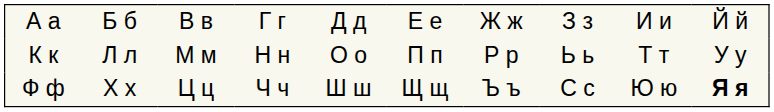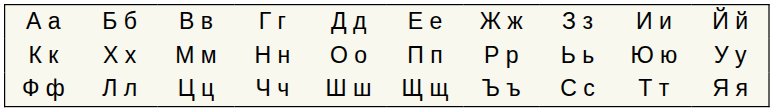К к | column 2: Л л -> Х х
К к | column 9: Т т -> Ю ю
Ф ф | column 2: Х х -> Л л
Ф ф | column 9: Ю ю -> Т т
Ф ф | column 10: bold -> normal
